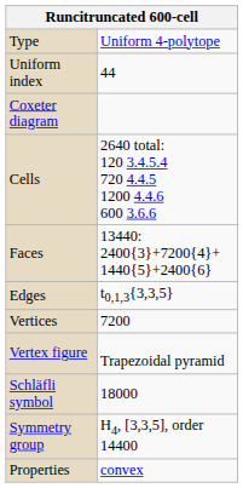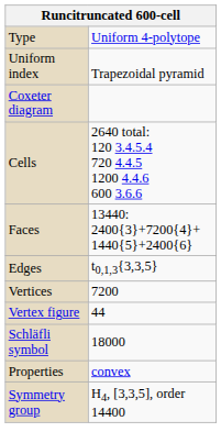Uniform index | column 2: 44 -> Trapezoidal pyramid
Vertex figure | column 2: Trapezoidal pyramid -> 44
rows swapped: Symmetry group <-> Properties
